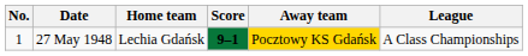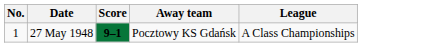- column: Home team | Lechia Gdańsk
27 May 1948 | Away team: gold background -> no background
